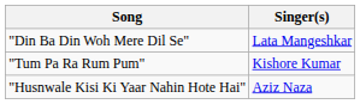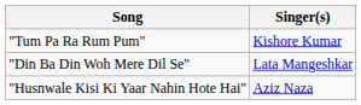rows swapped: "Tum Pa Ra Rum Pum" <-> "Din Ba Din Woh Mere Dil Se"
